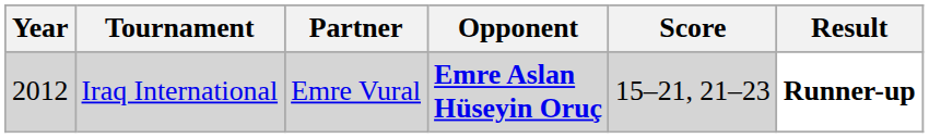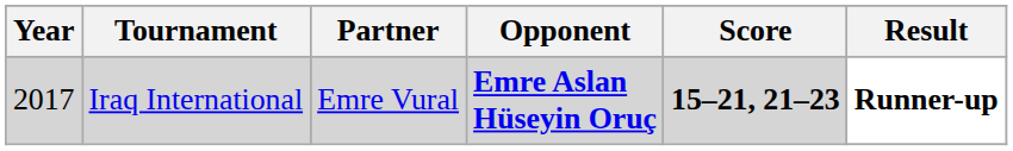Iraq International | Year: 2012 -> 2017
Iraq International | Score: normal -> bold
